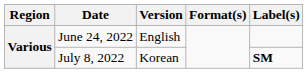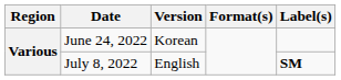June 24, 2022 | Version: English -> Korean
July 8, 2022 | Version: Korean -> English
